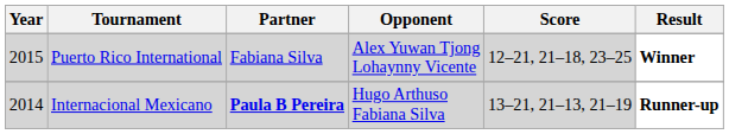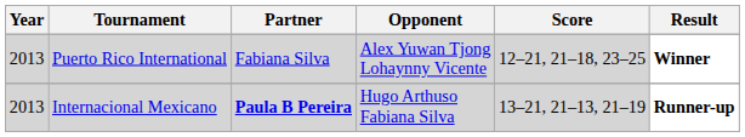Puerto Rico International | Year: 2015 -> 2013
Internacional Mexicano | Year: 2014 -> 2013
